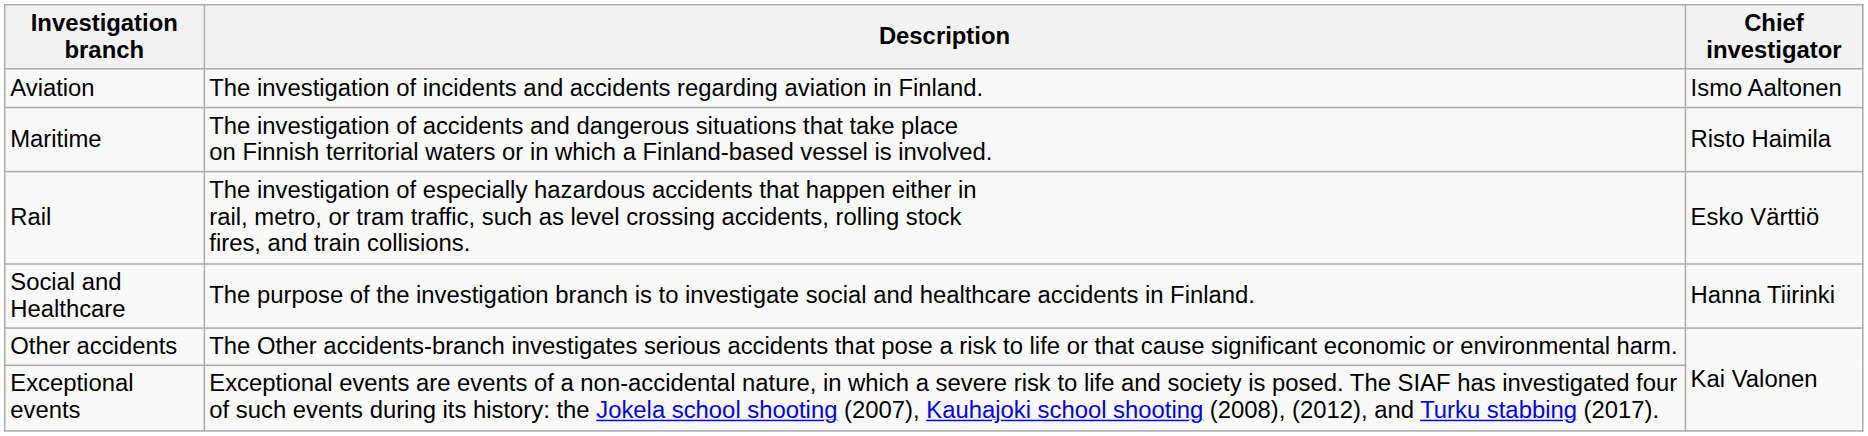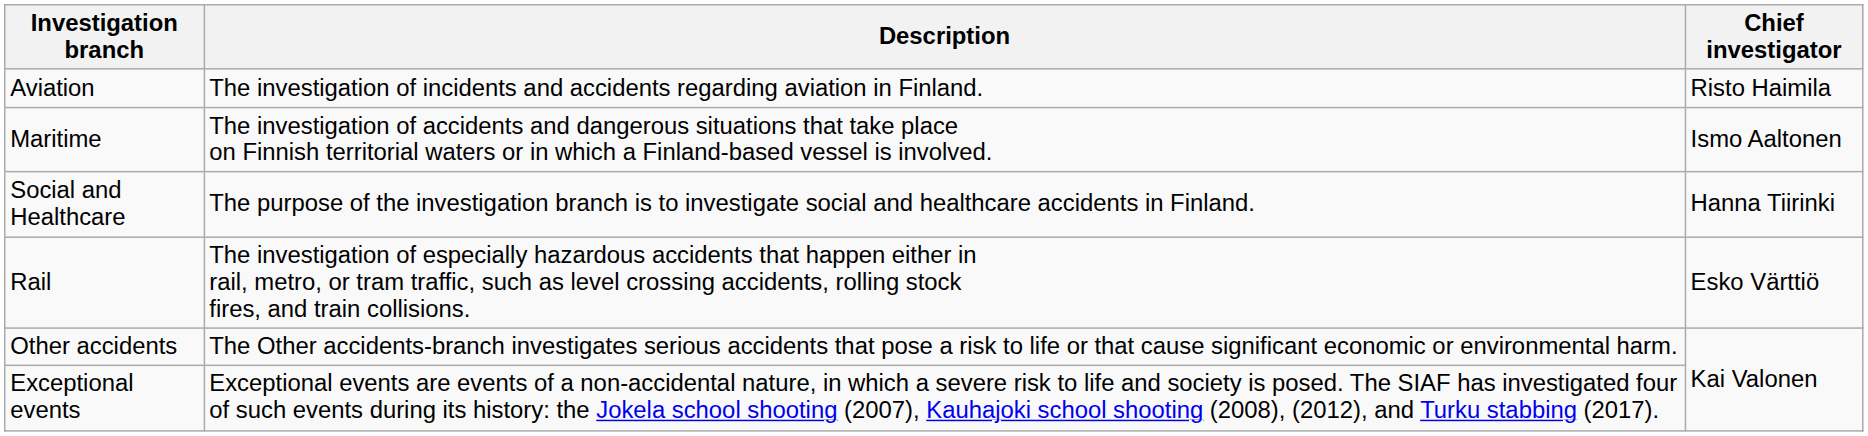Aviation | Chief investigator: Ismo Aaltonen -> Risto Haimila
Maritime | Chief investigator: Risto Haimila -> Ismo Aaltonen
rows swapped: Rail <-> Social and Healthcare
